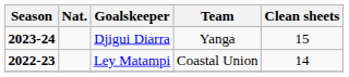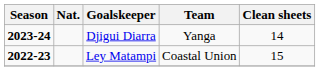Djigui Diarra | Clean sheets: 15 -> 14
Ley Matampi | Clean sheets: 14 -> 15
